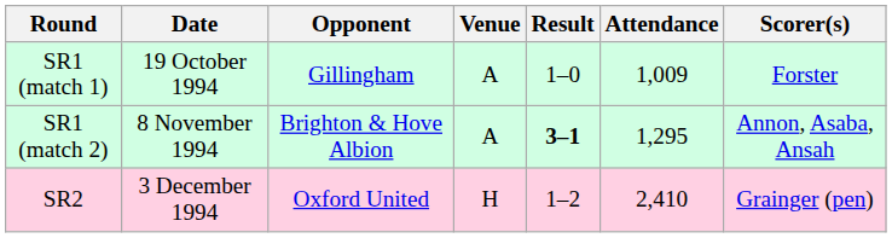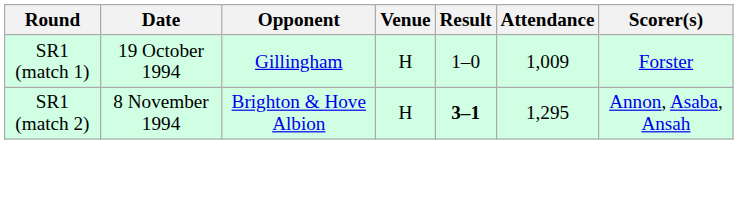SR1 (match 1) | Venue: A -> H
SR1 (match 2) | Venue: A -> H
- row: SR2 | 3 December 1994 | Oxford United | H | 1–2 | 2,410 | Grainger (pen)
